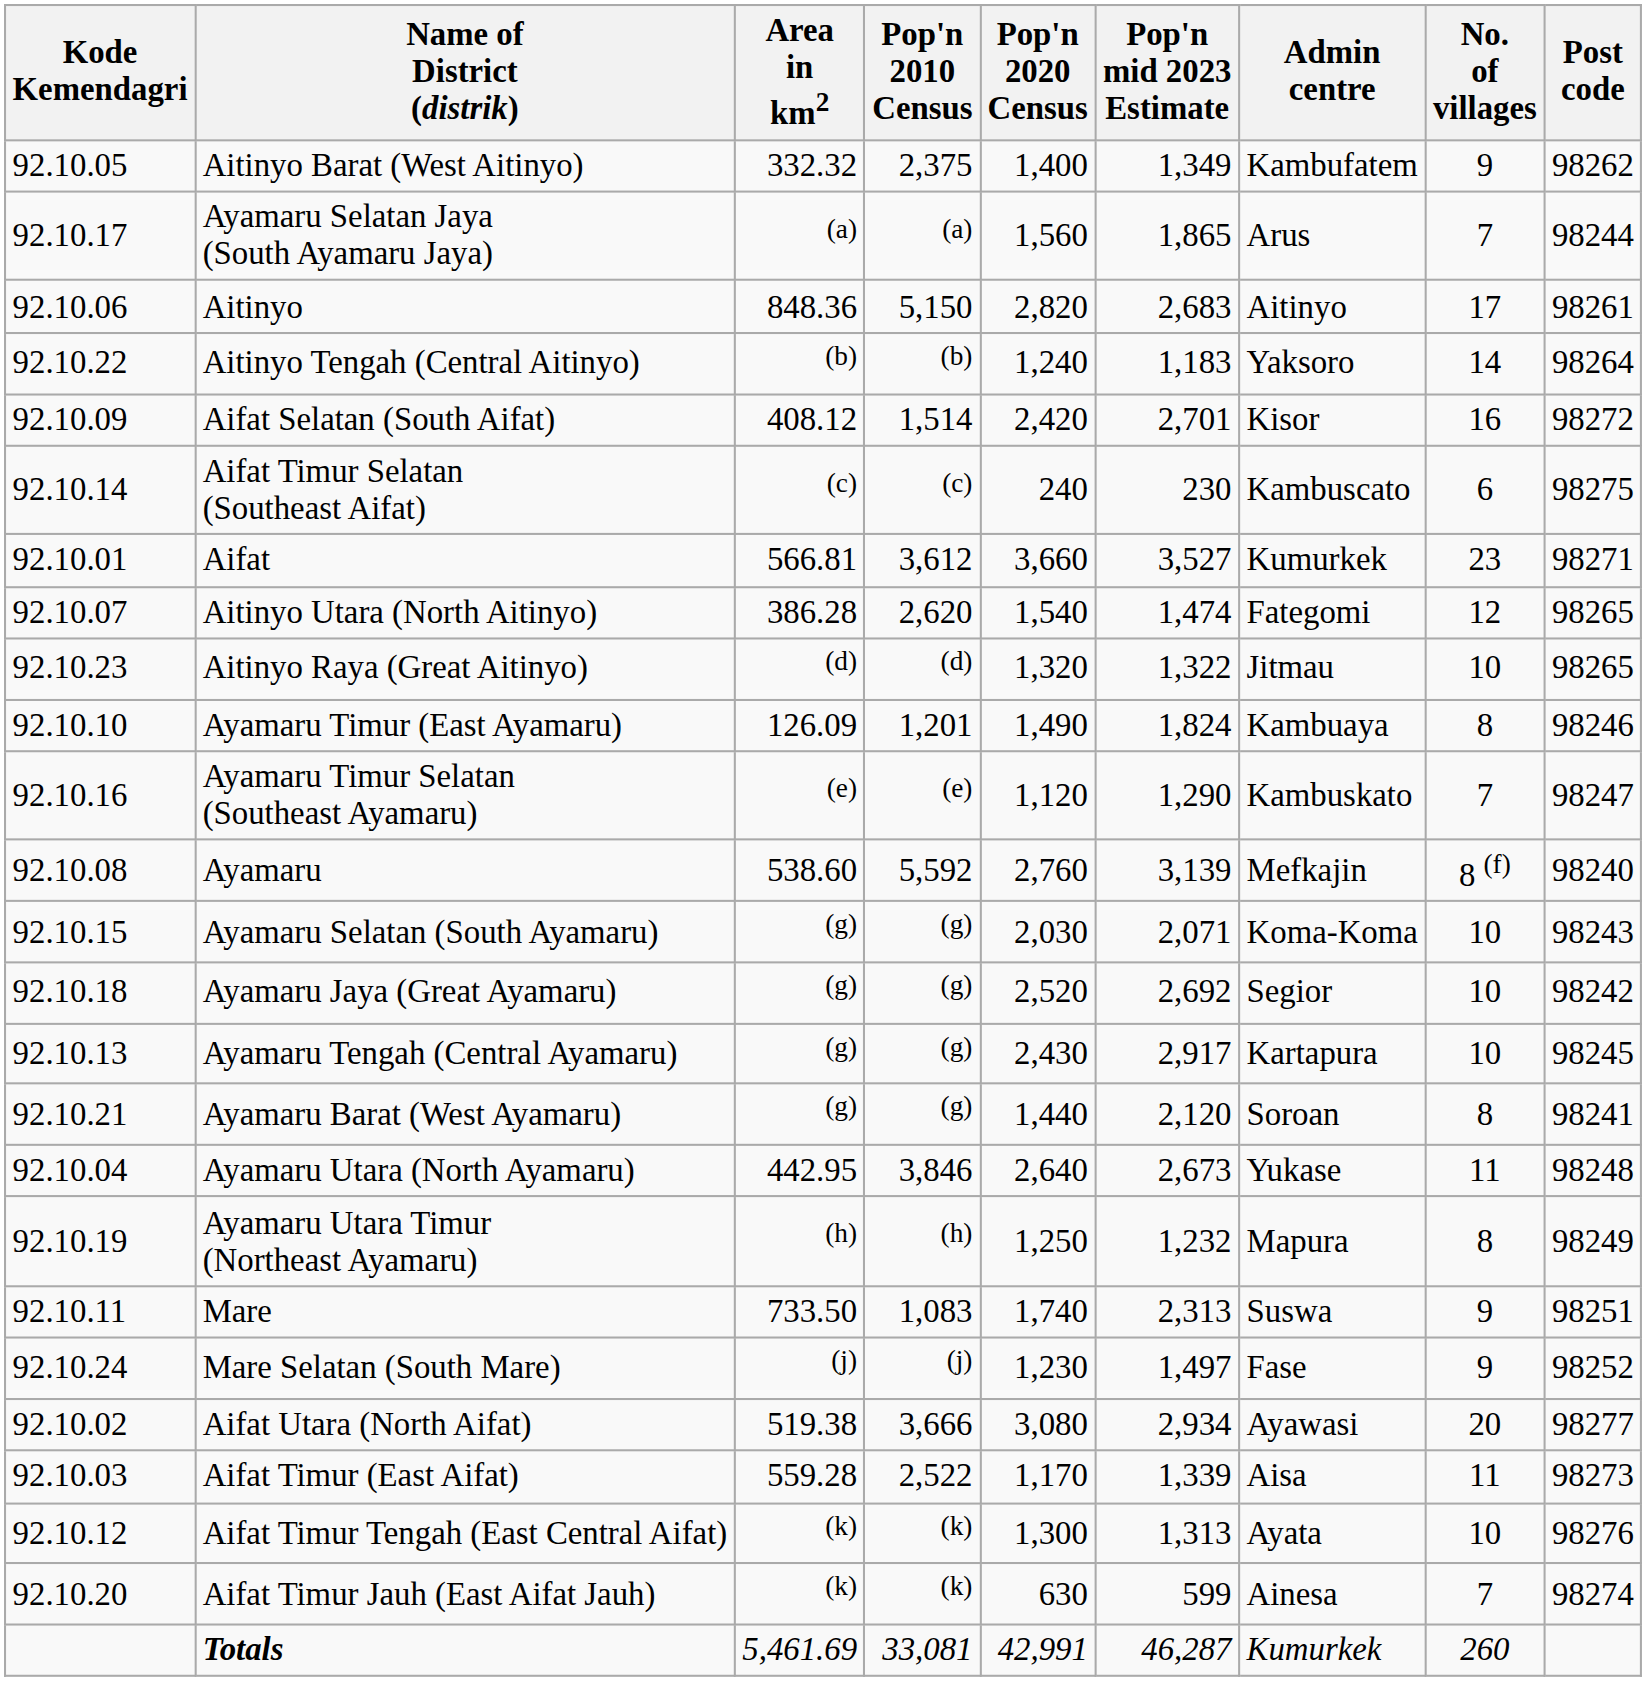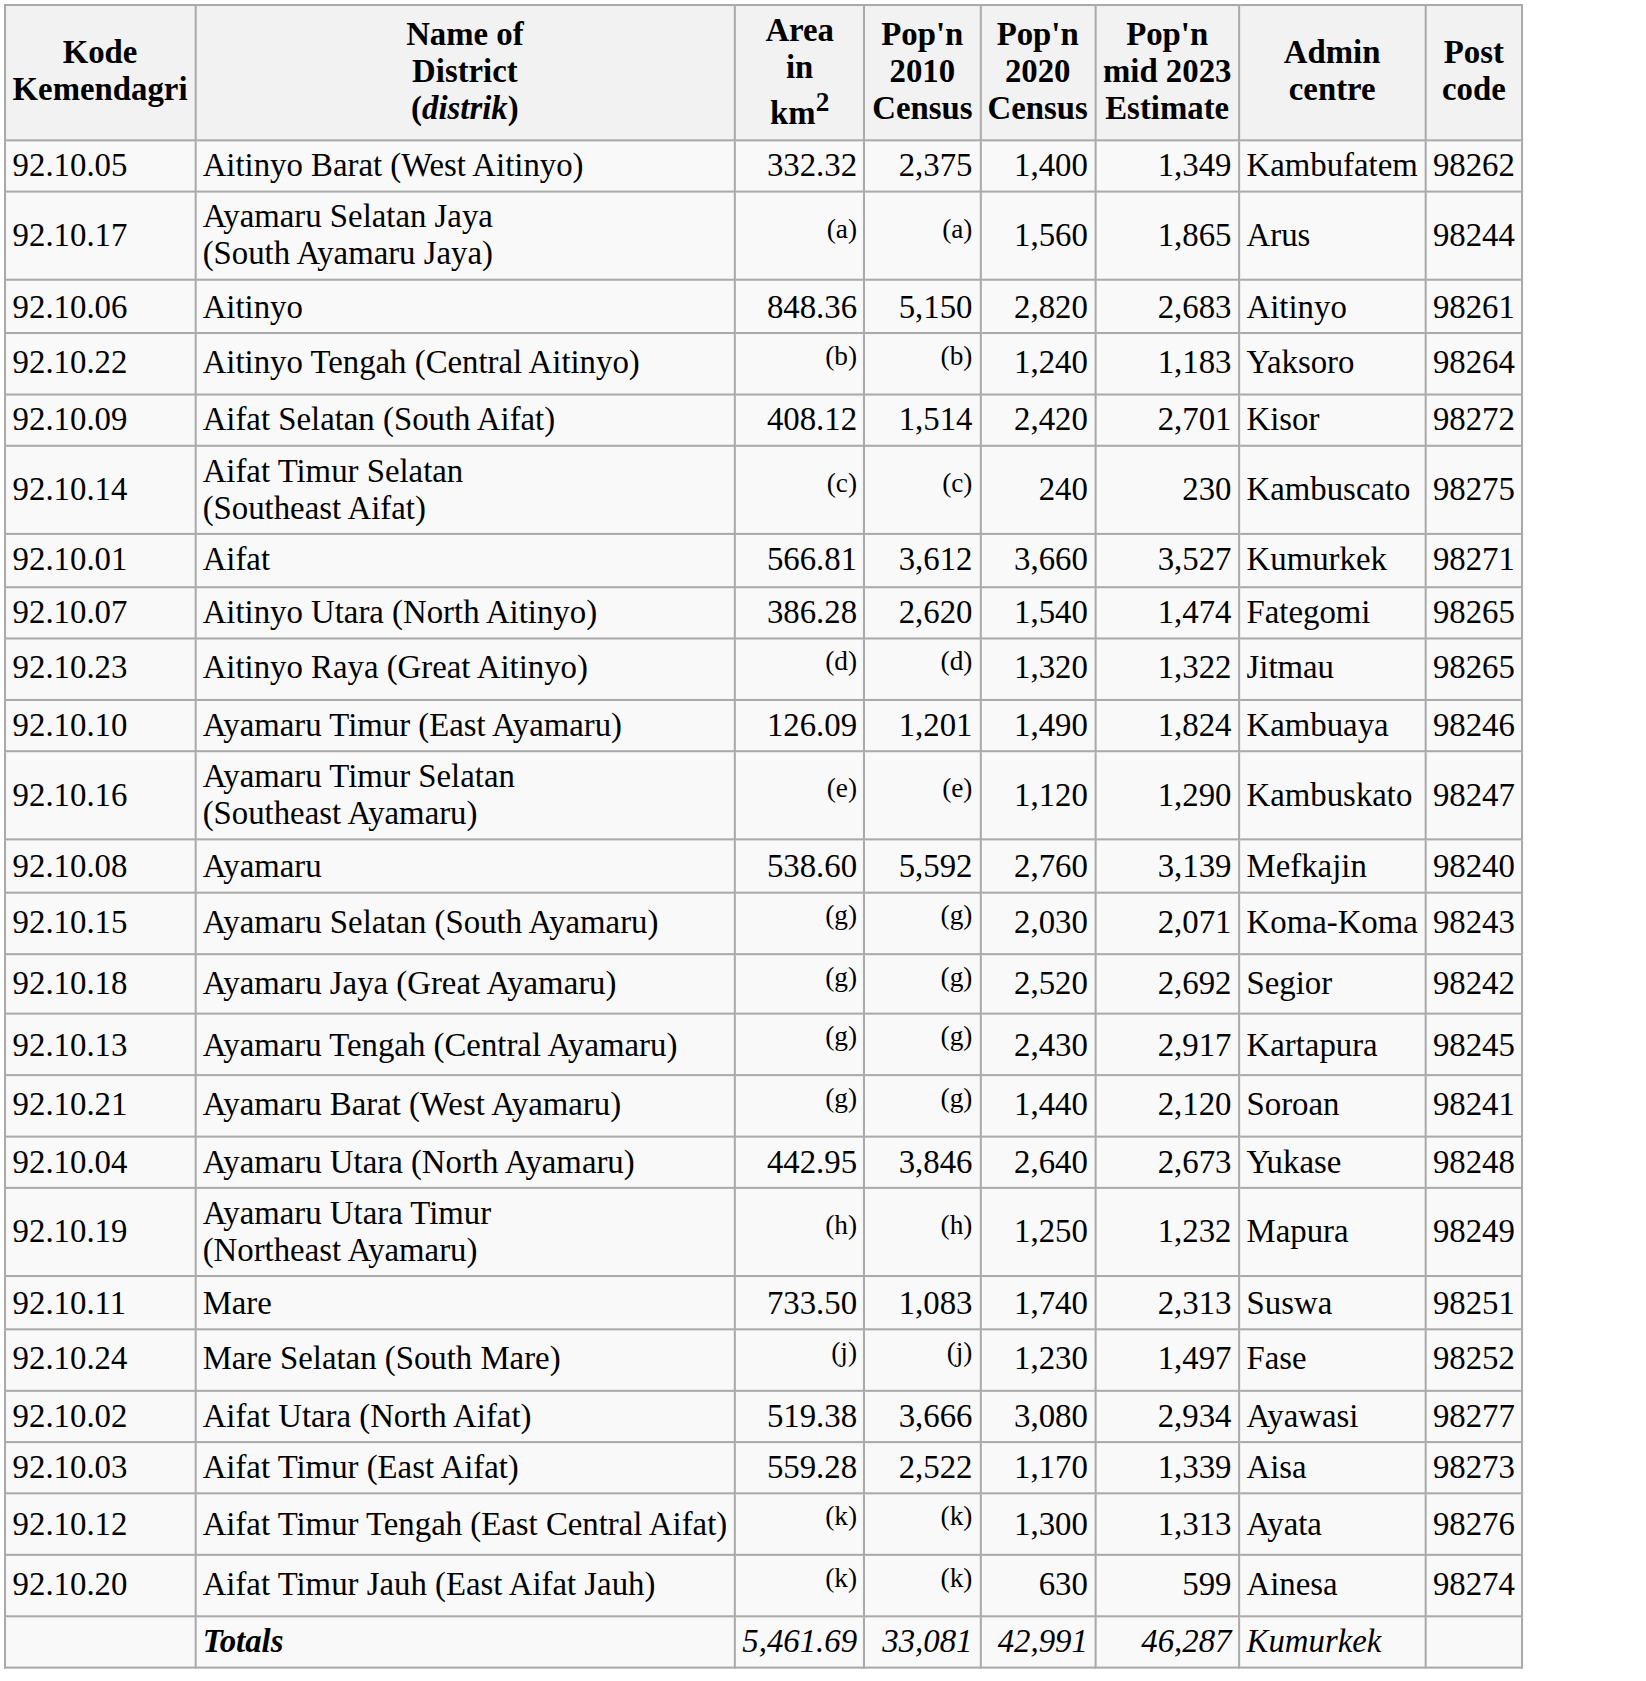- column: No. of villages | 9 | 7 | 17 | 14 | 16 | 6 | 23 | 12 | 10 | 8 | 7 | 8 (f) | 10 | 10 | 10 | 8 | 11 | 8 | 9 | 9 | 20 | 11 | 10 | 7 | 260
